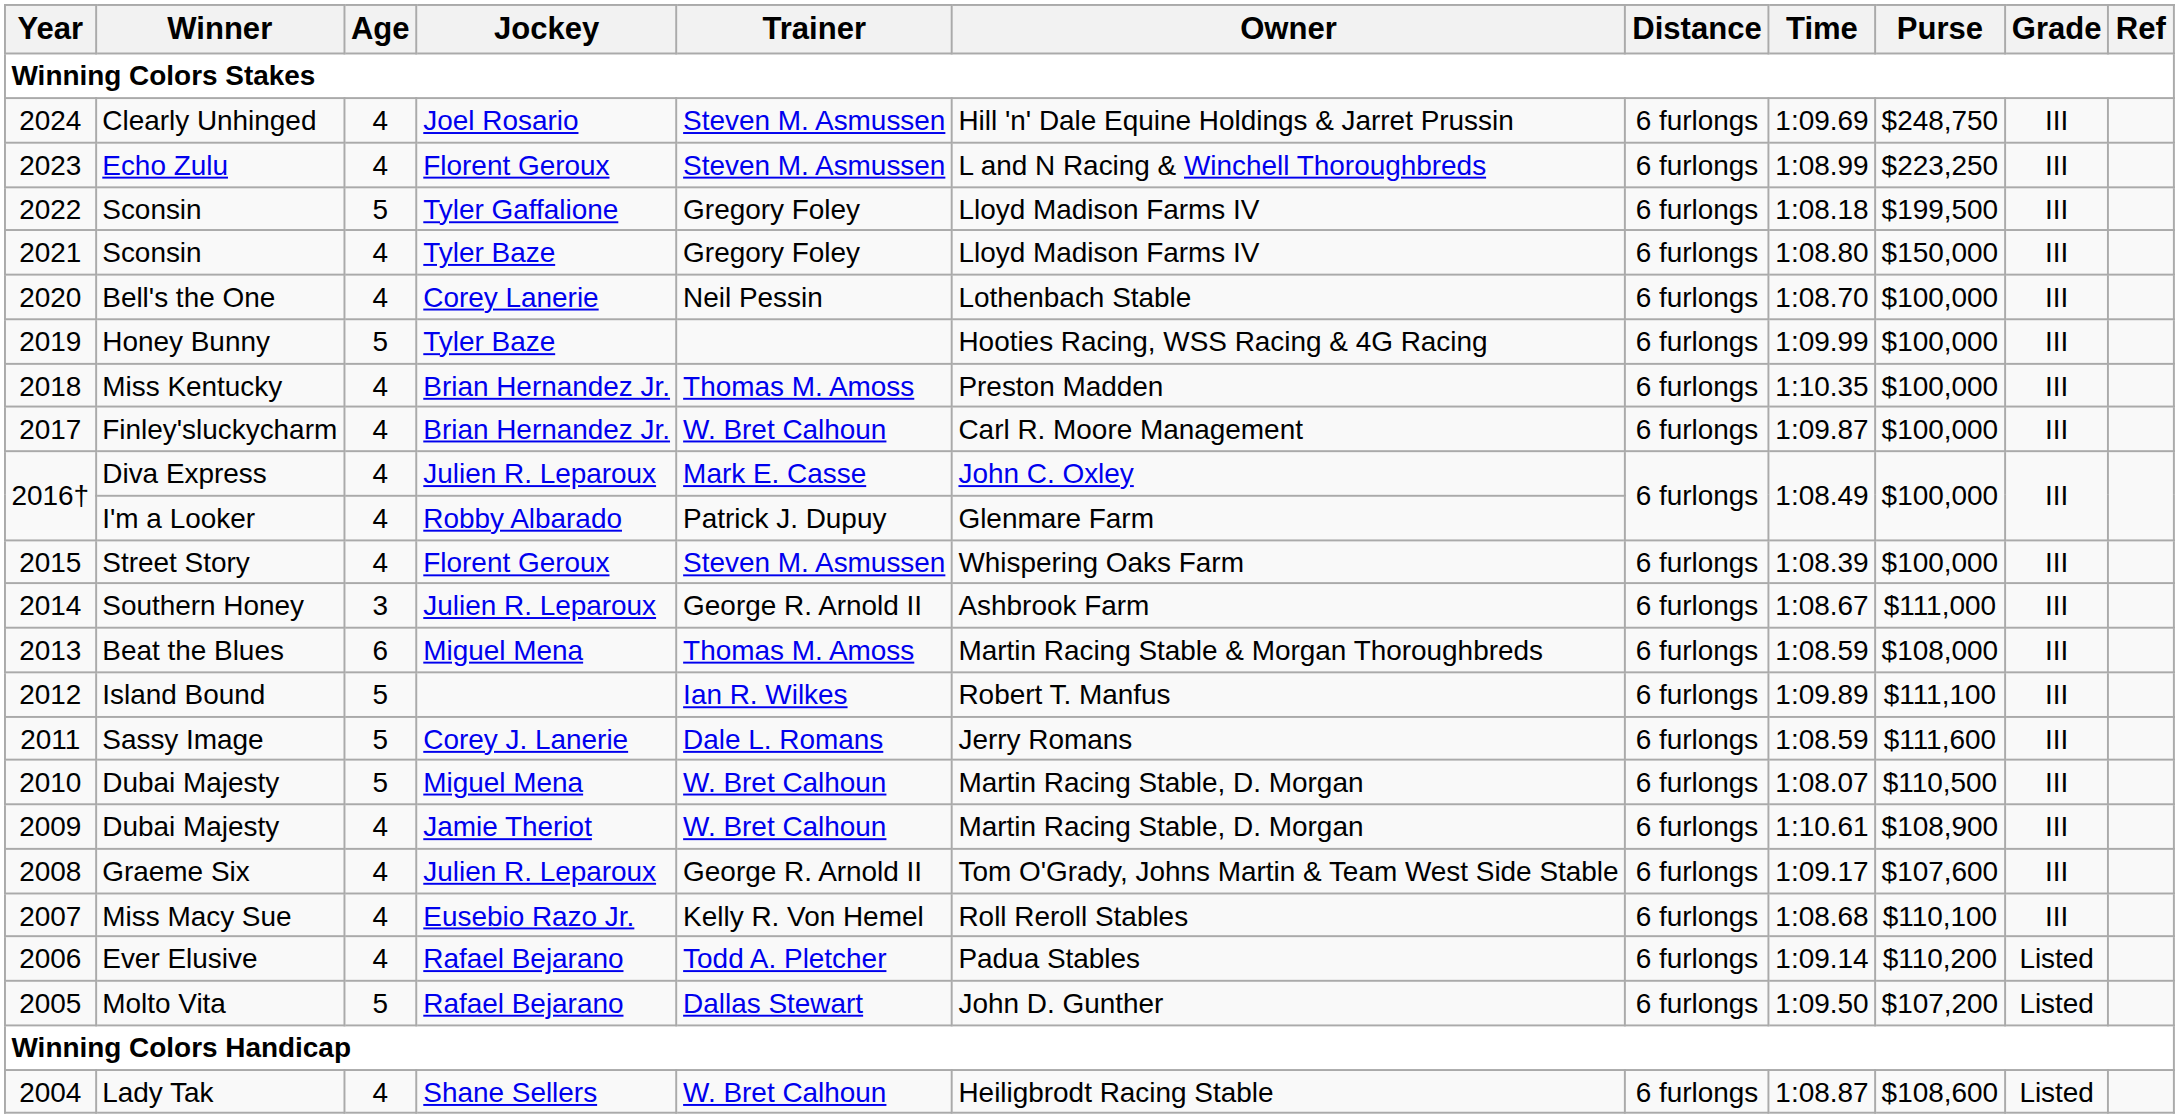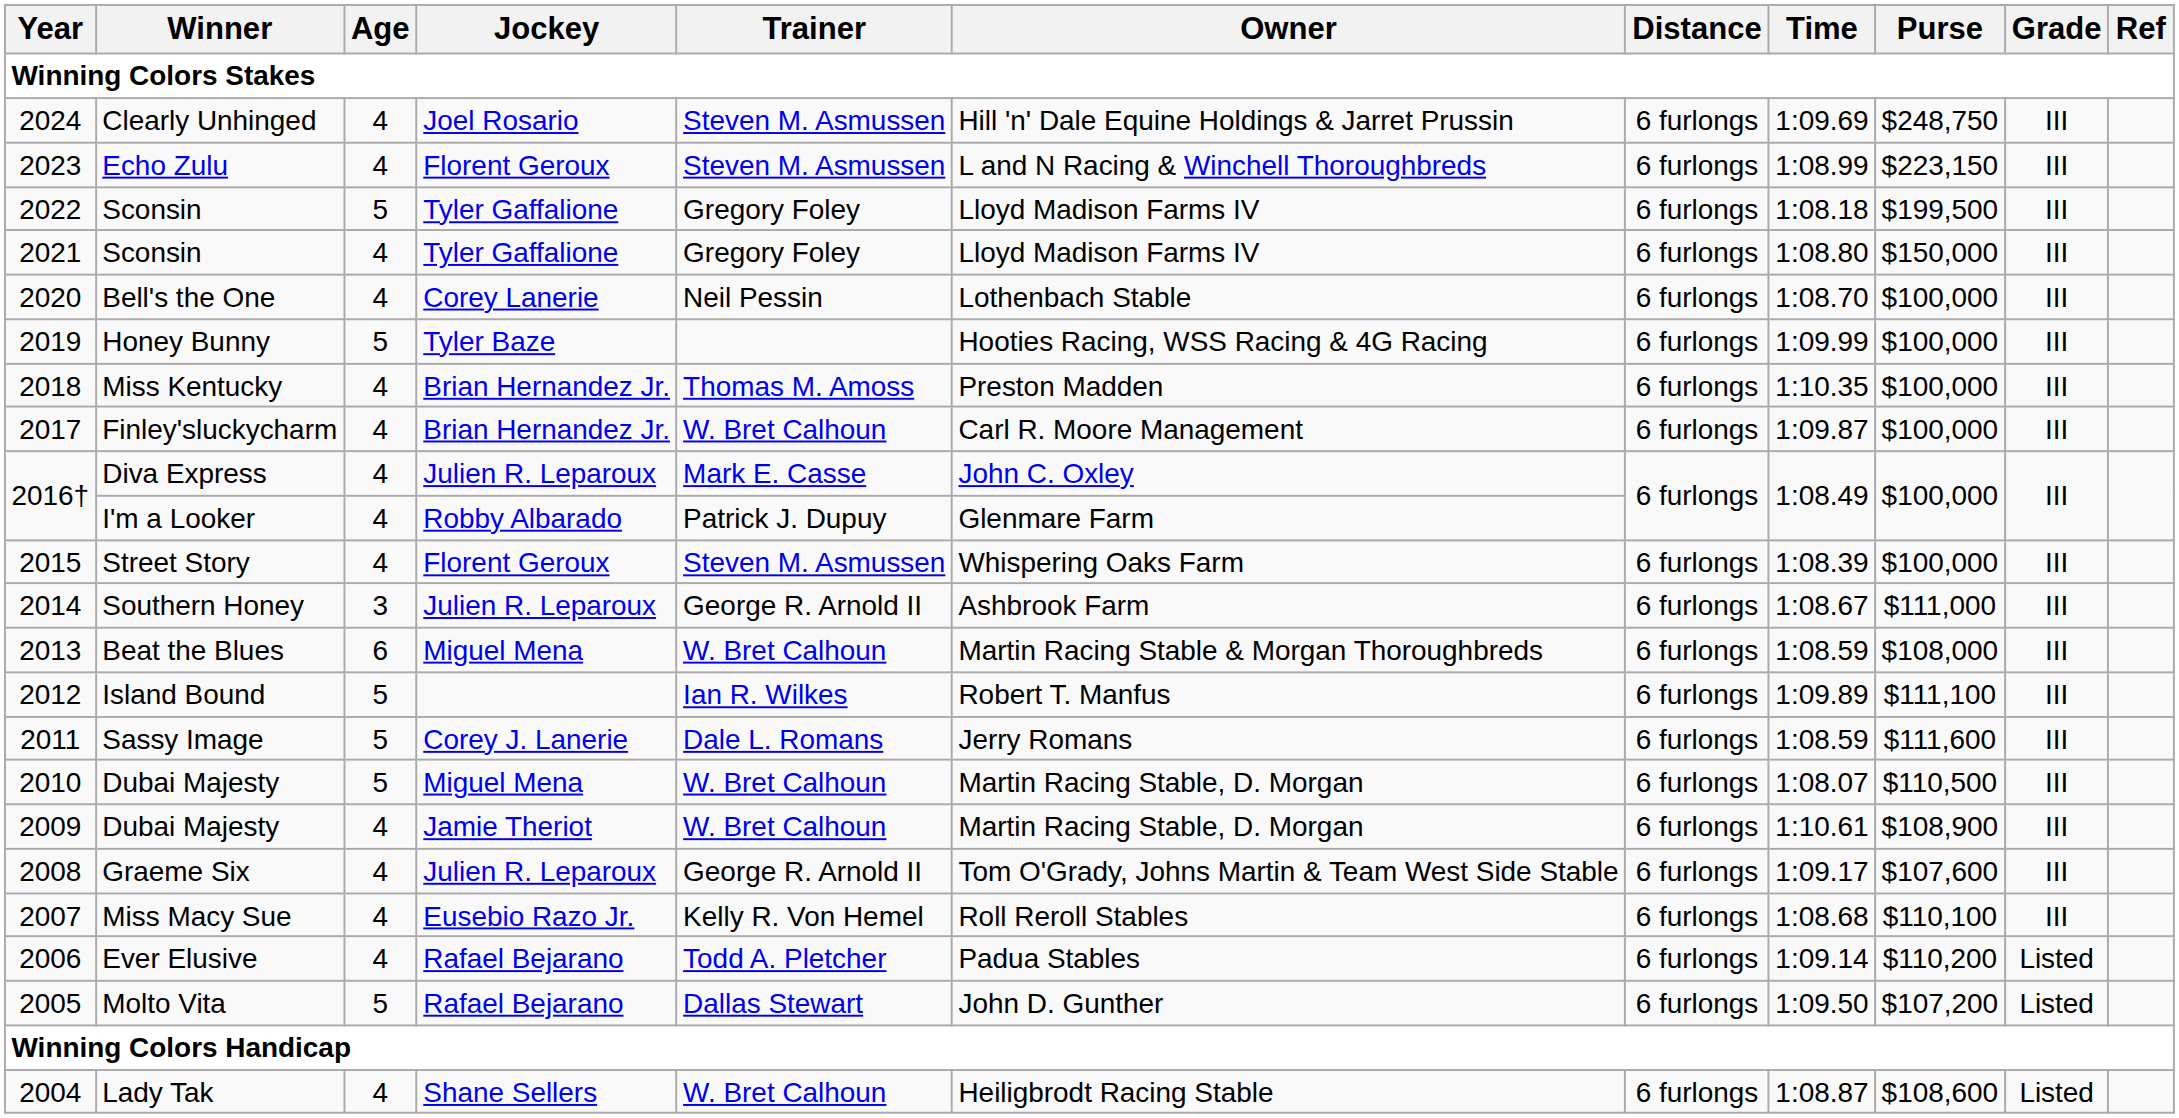Echo Zulu | Purse: $223,250 -> $223,150
2021 / Sconsin | Jockey: Tyler Baze -> Tyler Gaffalione
Beat the Blues | Trainer: Thomas M. Amoss -> W. Bret Calhoun
